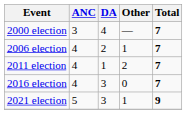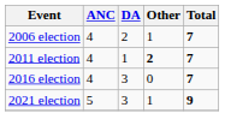- row: 2000 election | 3 | 4 | — | 7
2011 election | Other: normal -> bold
